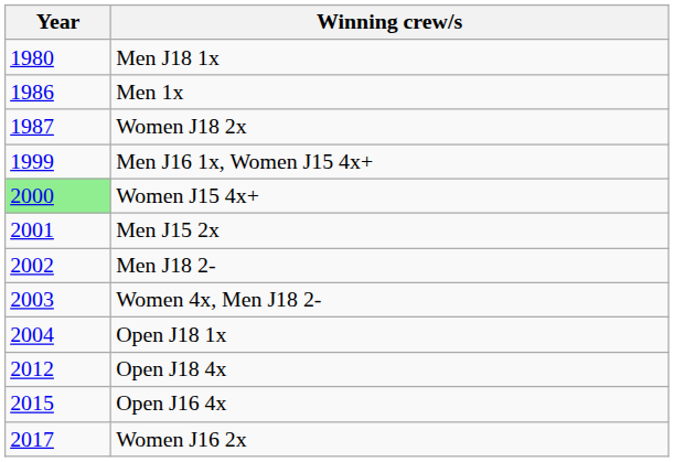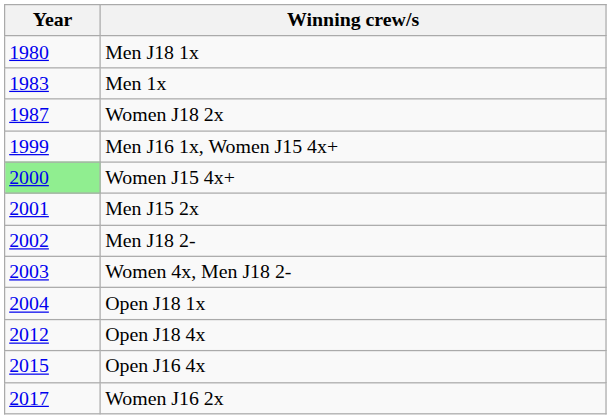Men 1x | Year: 1986 -> 1983
